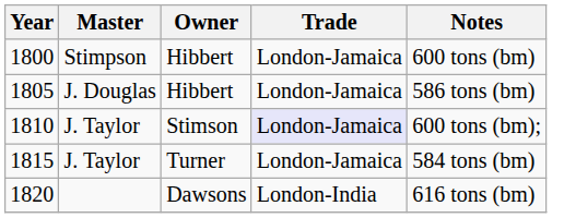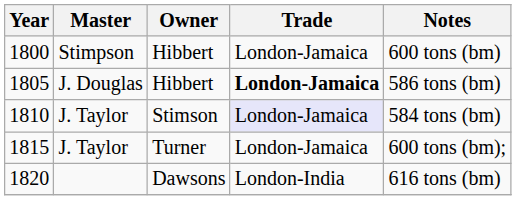1805 | Trade: normal -> bold
1810 | Notes: 600 tons (bm); -> 584 tons (bm)
1815 | Notes: 584 tons (bm) -> 600 tons (bm);
